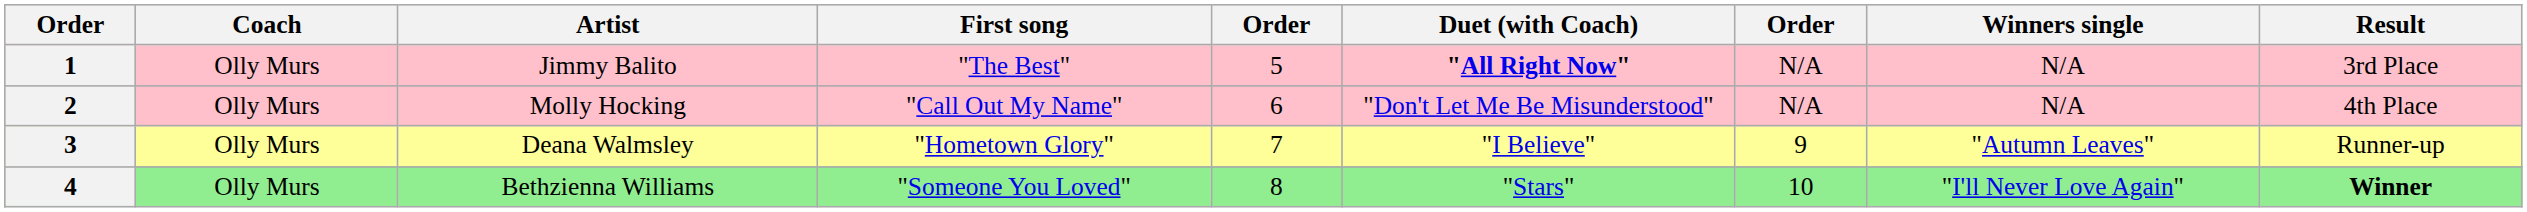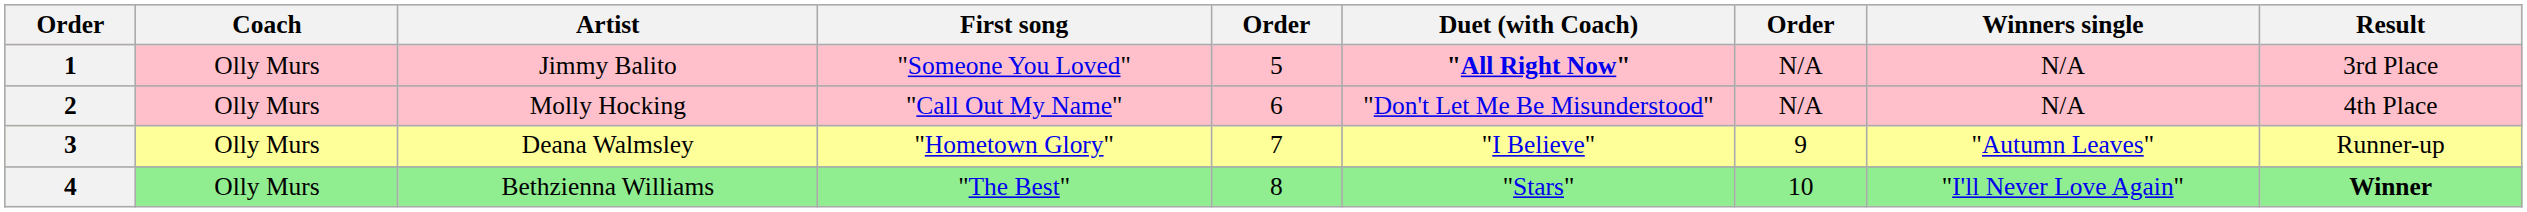1 | First song: "The Best" -> "Someone You Loved"
4 | First song: "Someone You Loved" -> "The Best"
